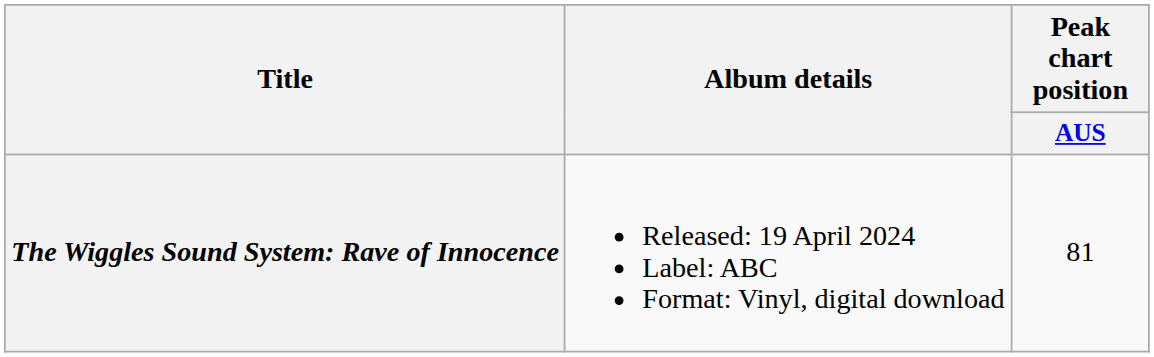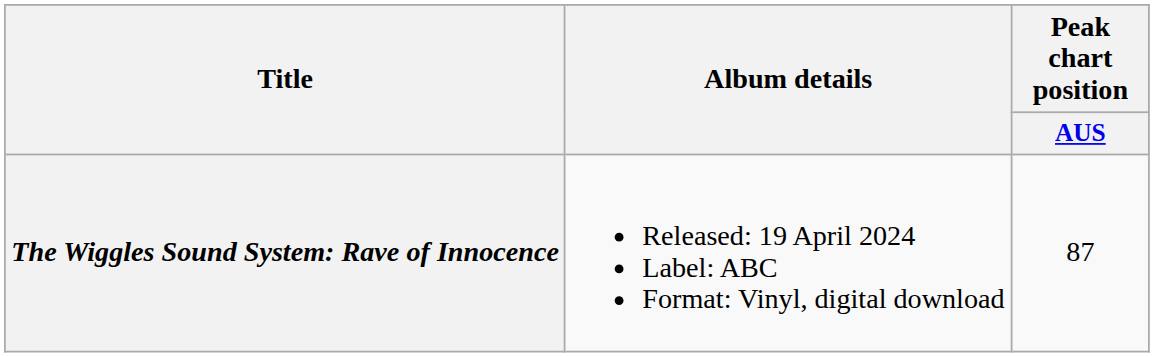The Wiggles Sound System: Rave of Innocence | Peak chart position / AUS: 81 -> 87
